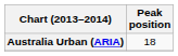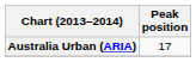Australia Urban (ARIA) | Peak position: 18 -> 17
